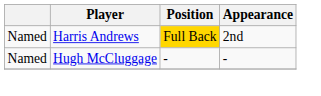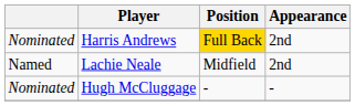Harris Andrews | column 1: Named -> Nominated
+ row: Named | Lachie Neale | Midfield | 2nd
Hugh McCluggage | column 1: Named -> Nominated
